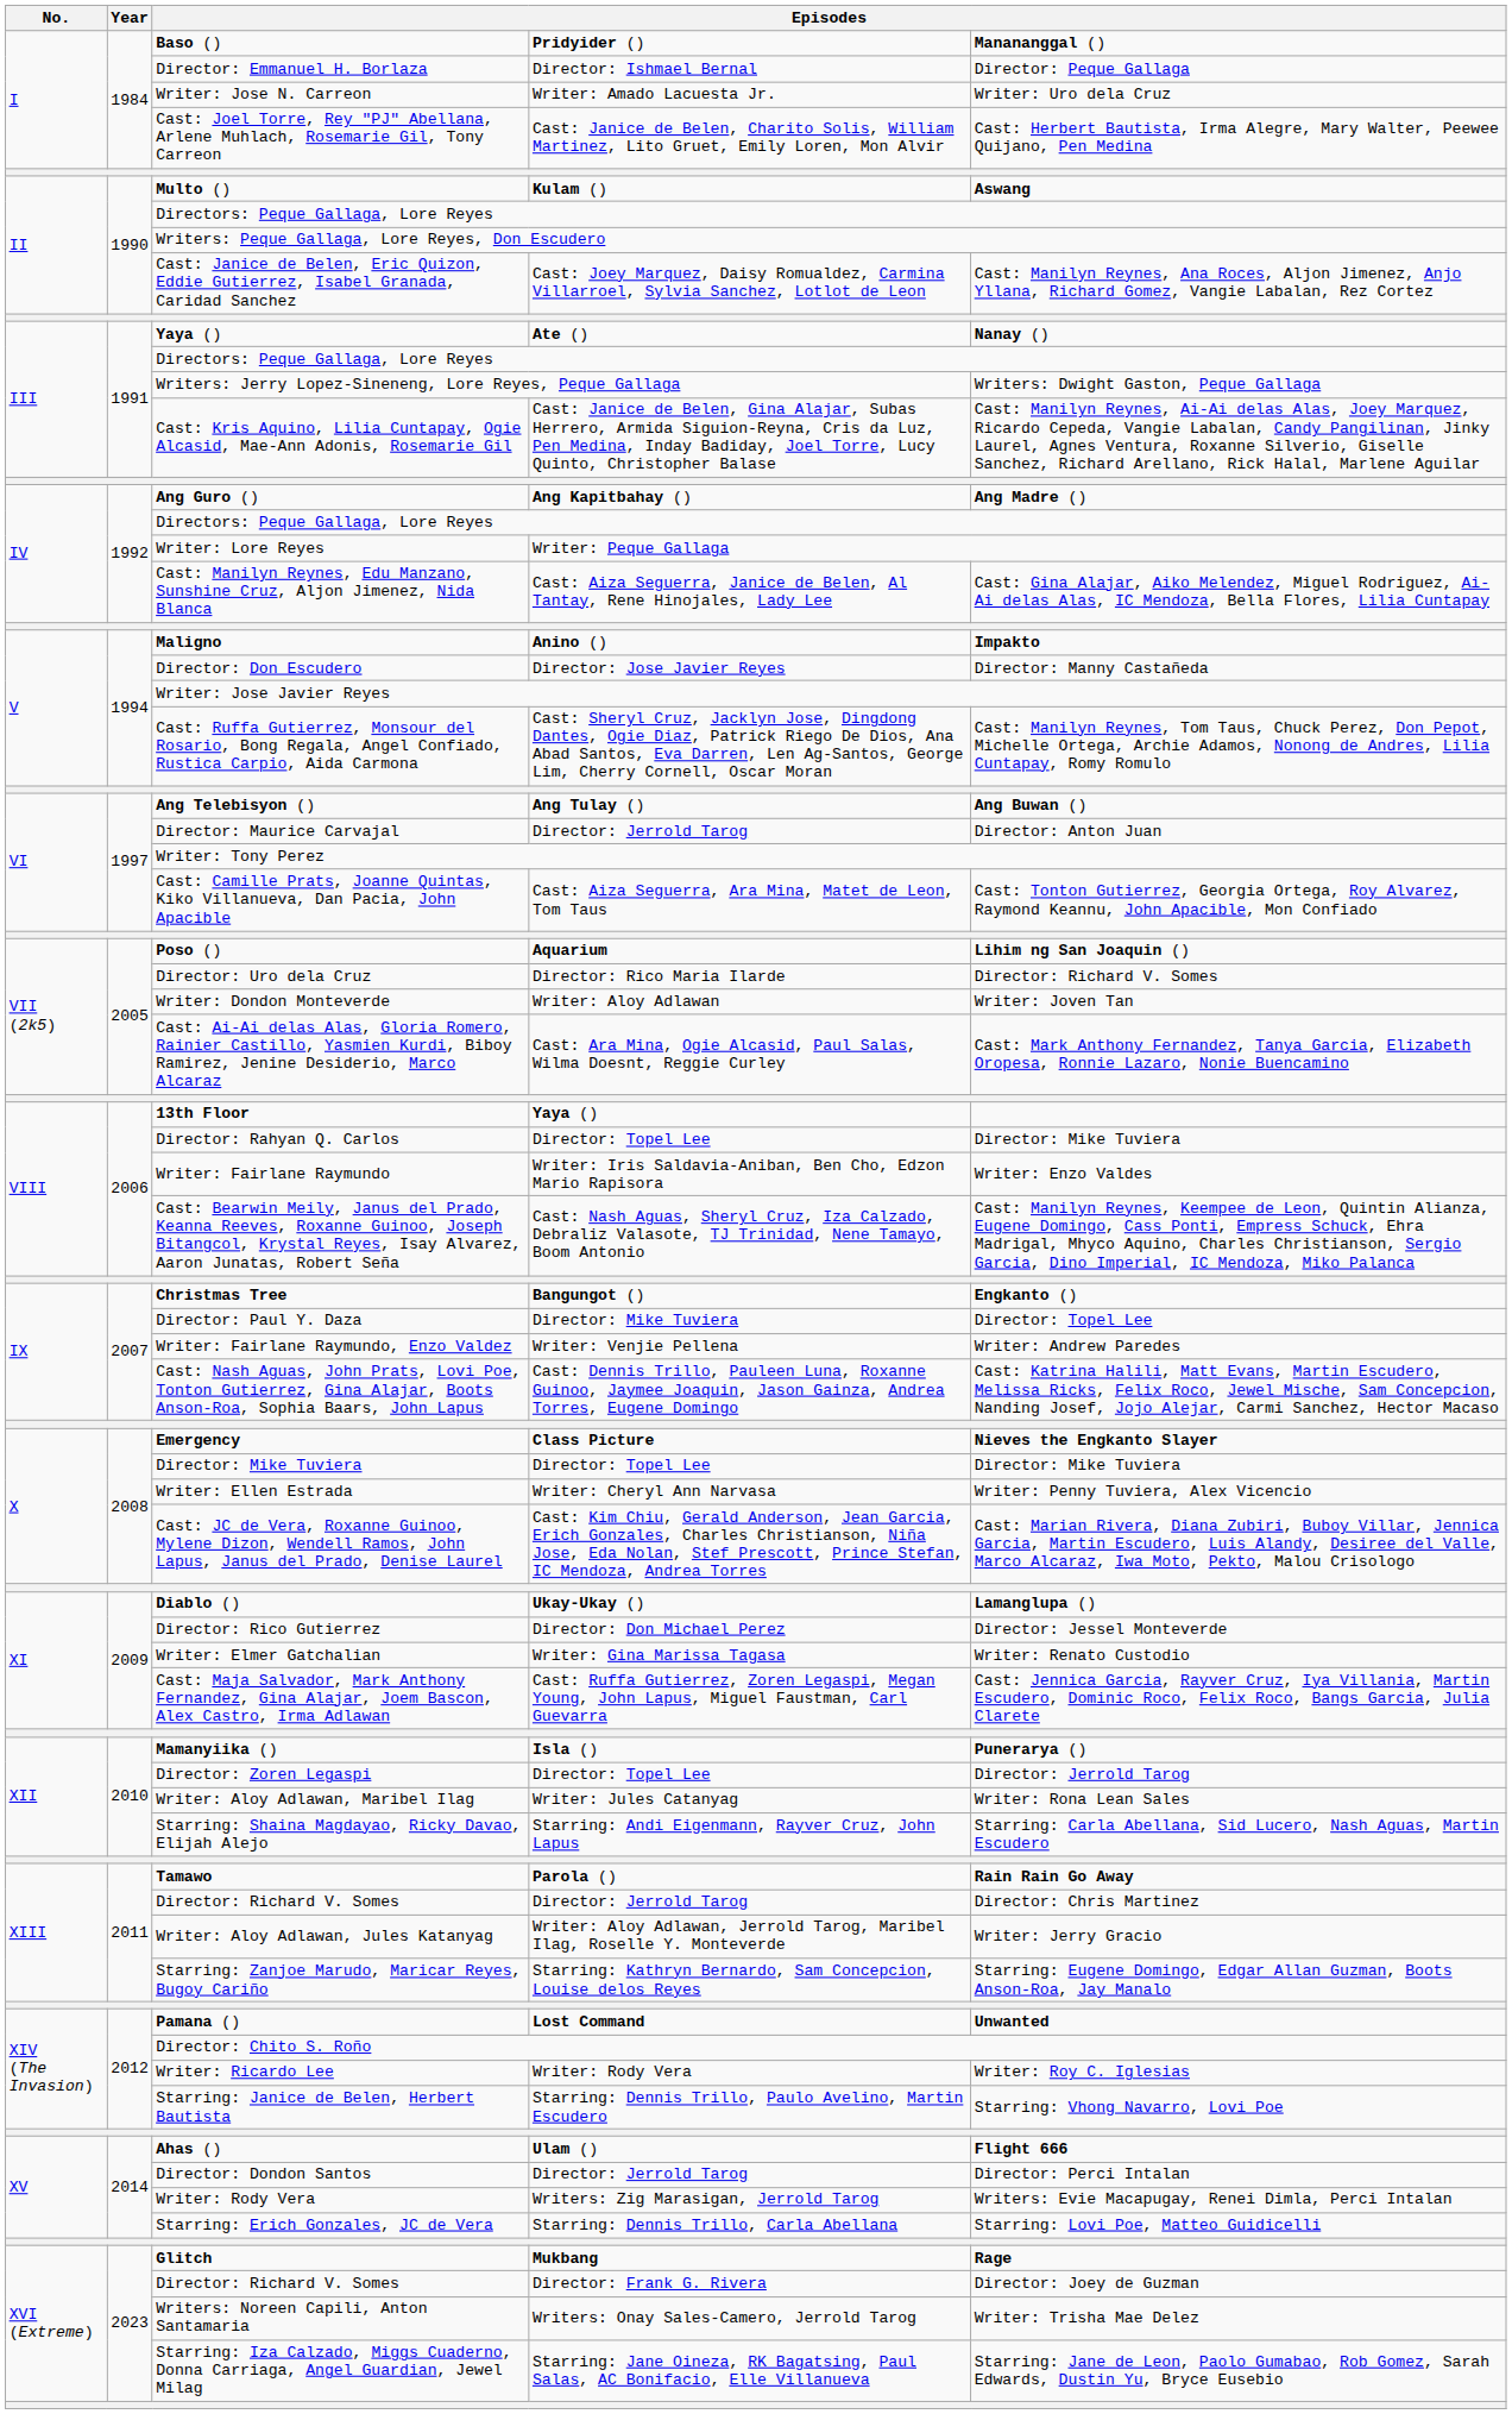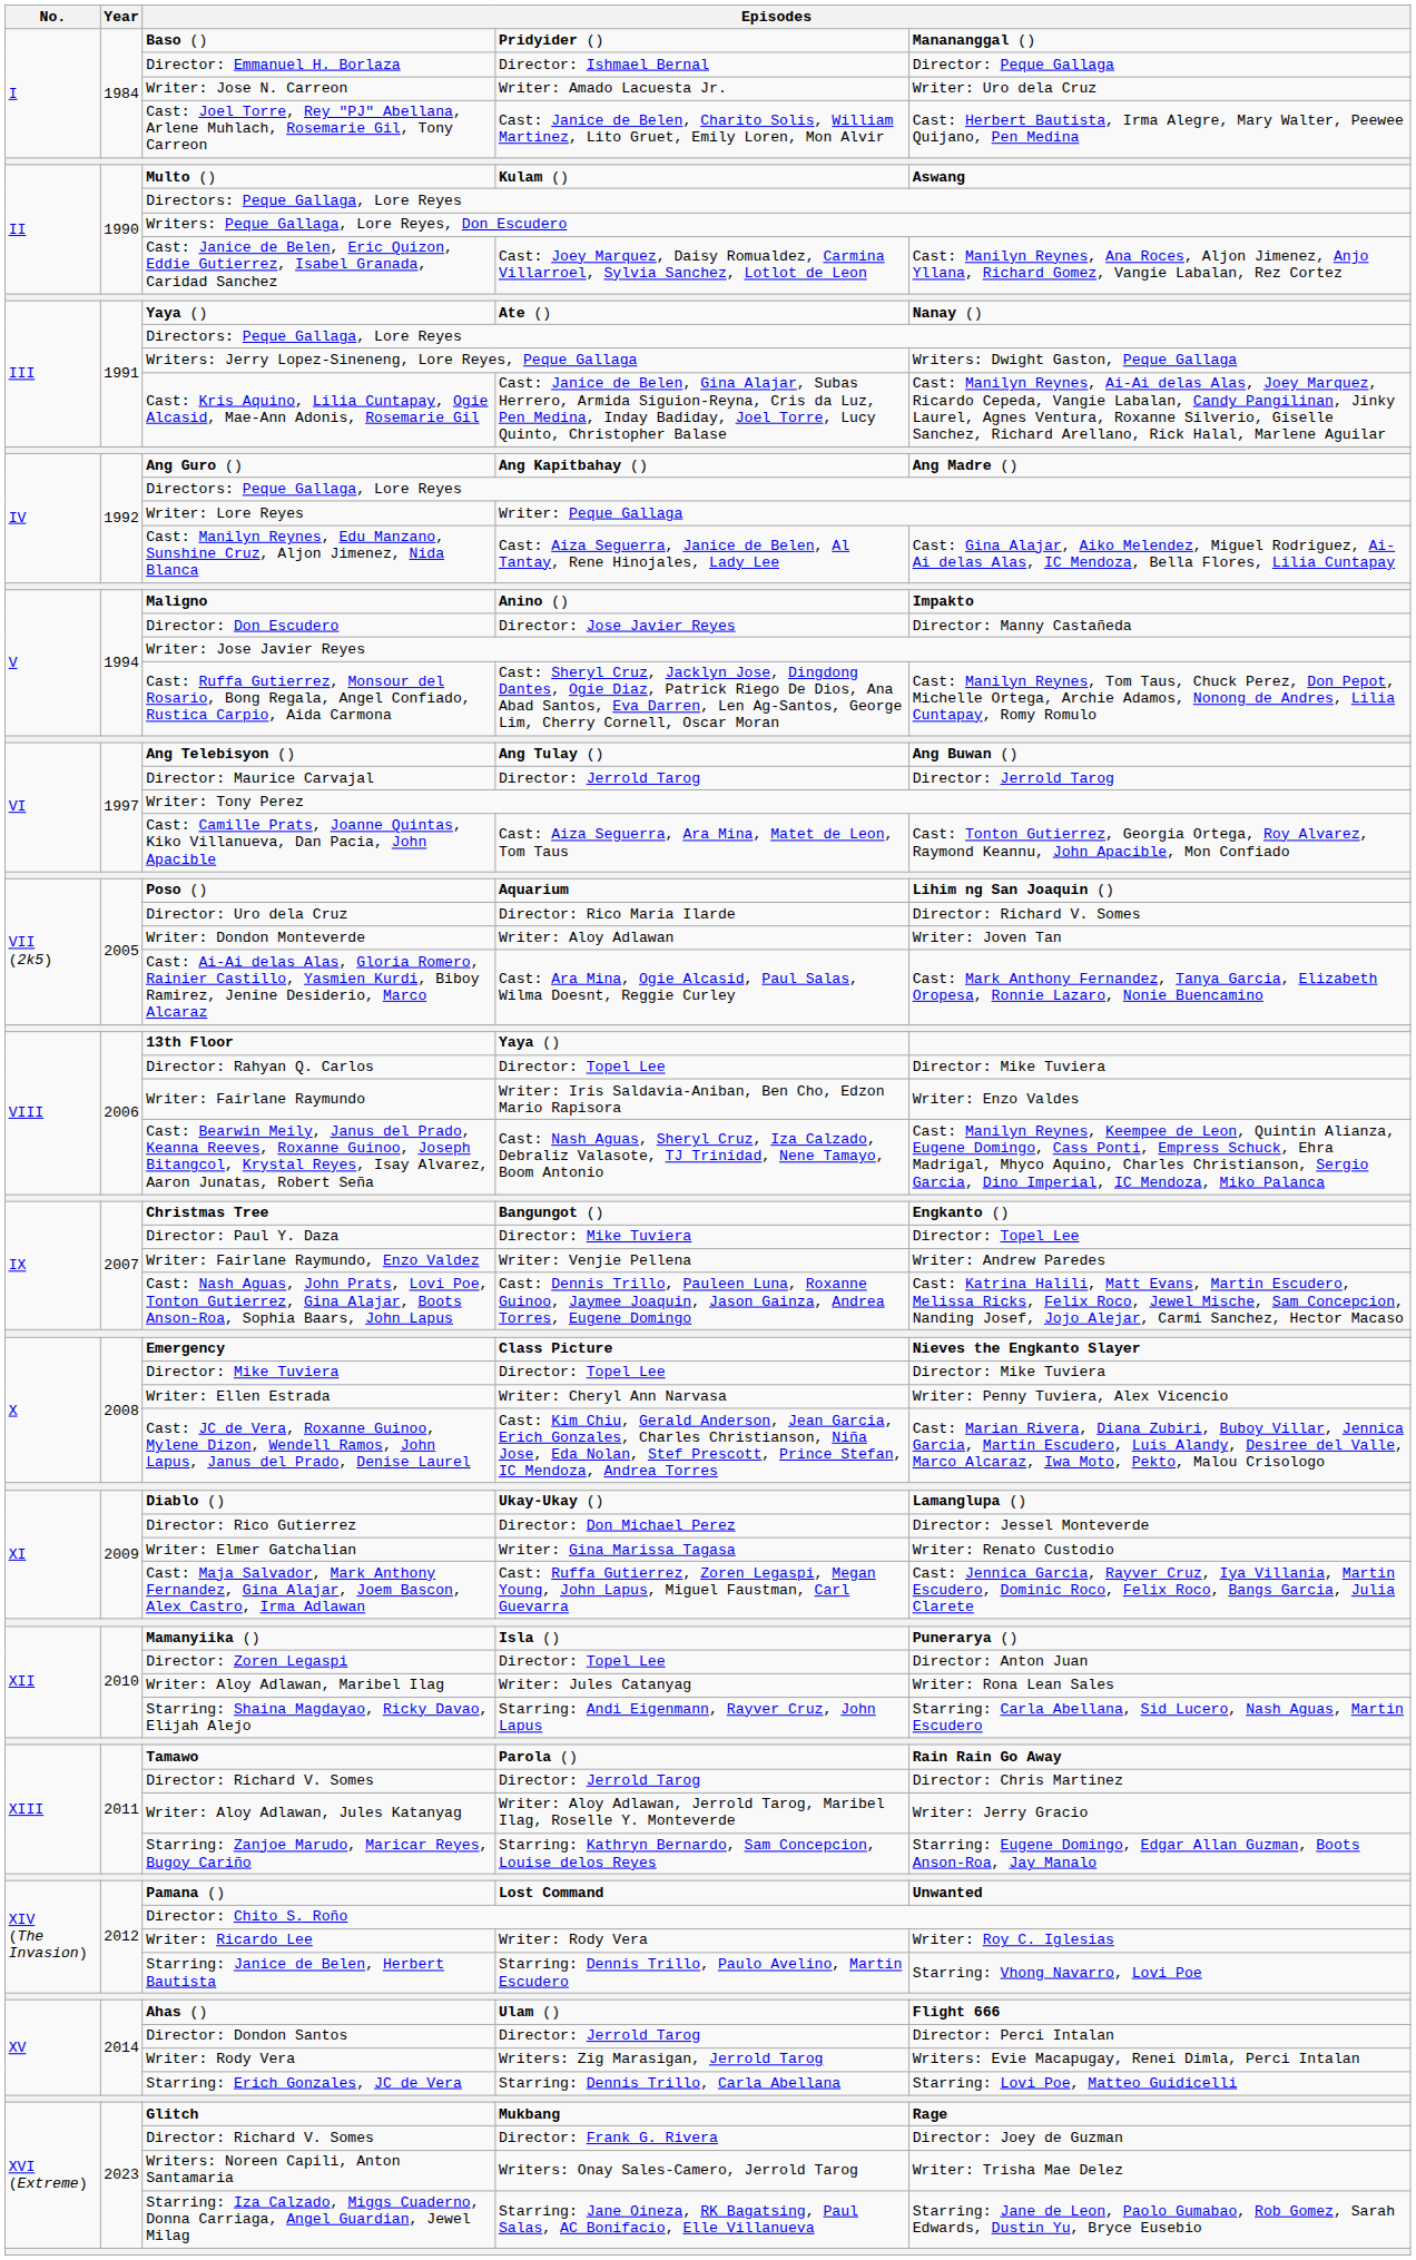Director: Maurice Carvajal | column 5: Director: Anton Juan -> Director: Jerrold Tarog
Director: Zoren Legaspi | column 5: Director: Jerrold Tarog -> Director: Anton Juan
